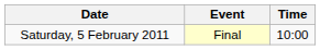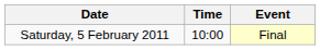columns swapped: Time <-> Event
